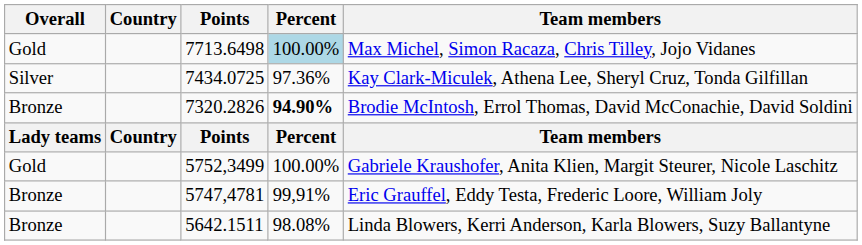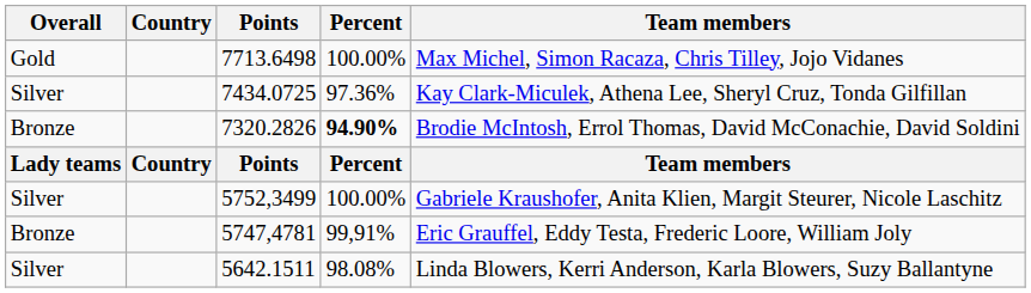7713.6498 | Percent: lightblue background -> no background
5752,3499 | Overall: Gold -> Silver
5642.1511 | Overall: Bronze -> Silver
